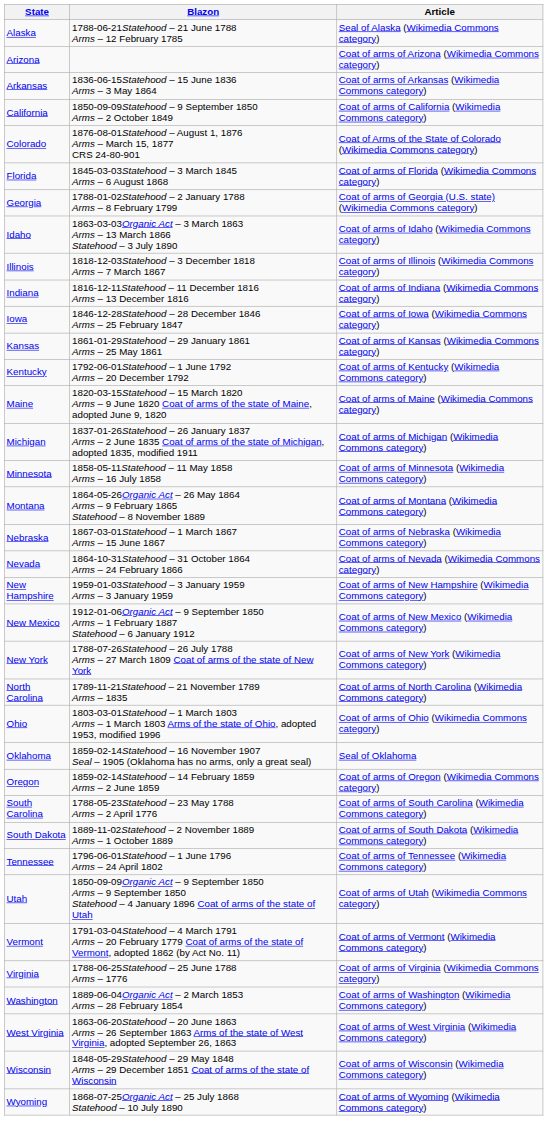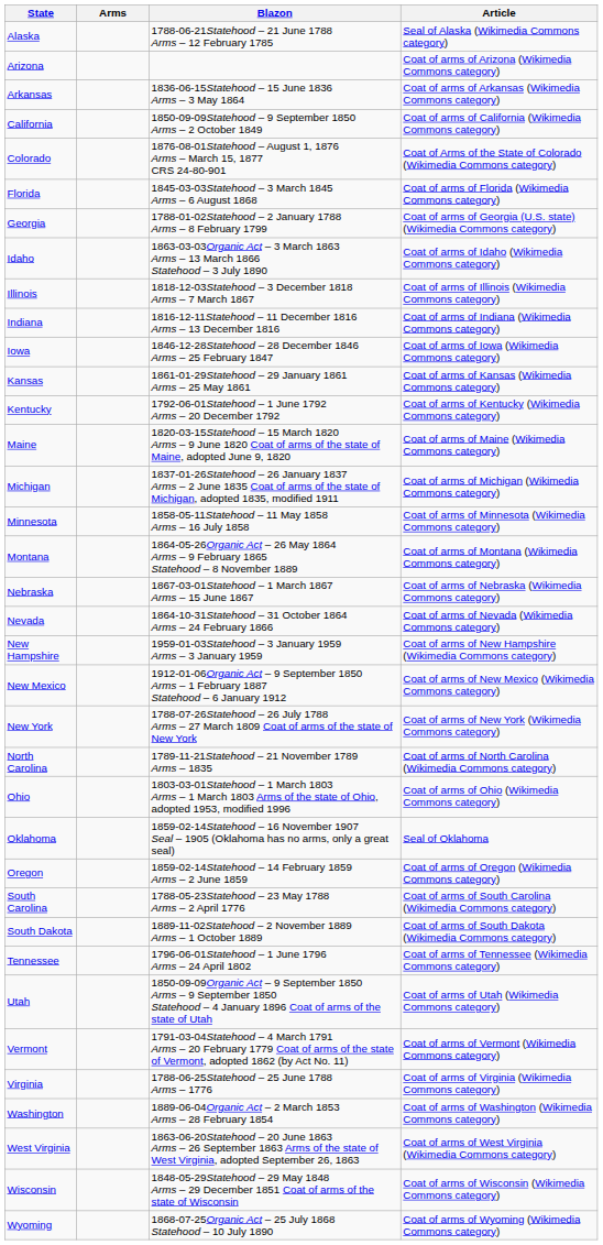+ column: Arms
